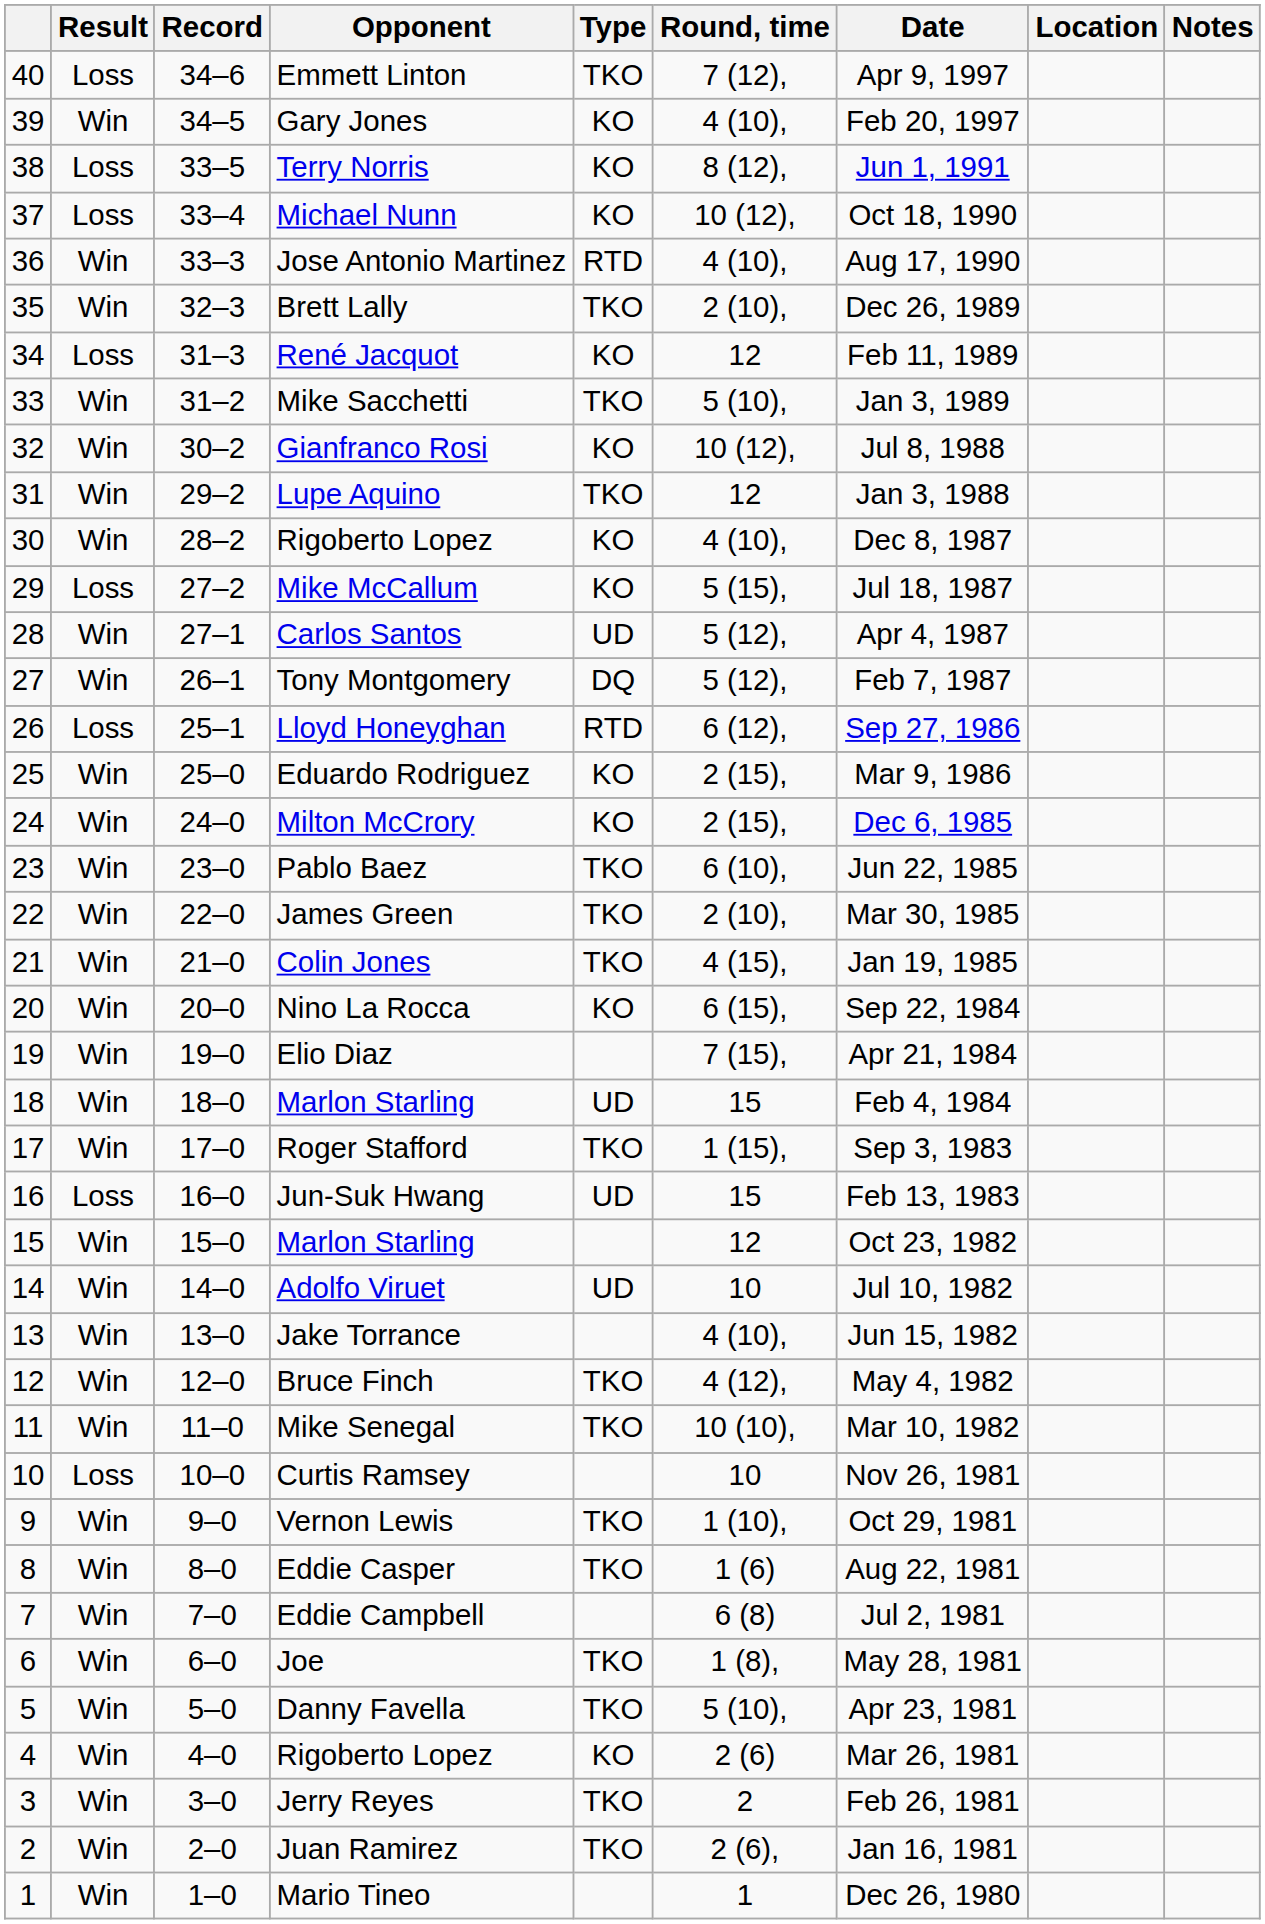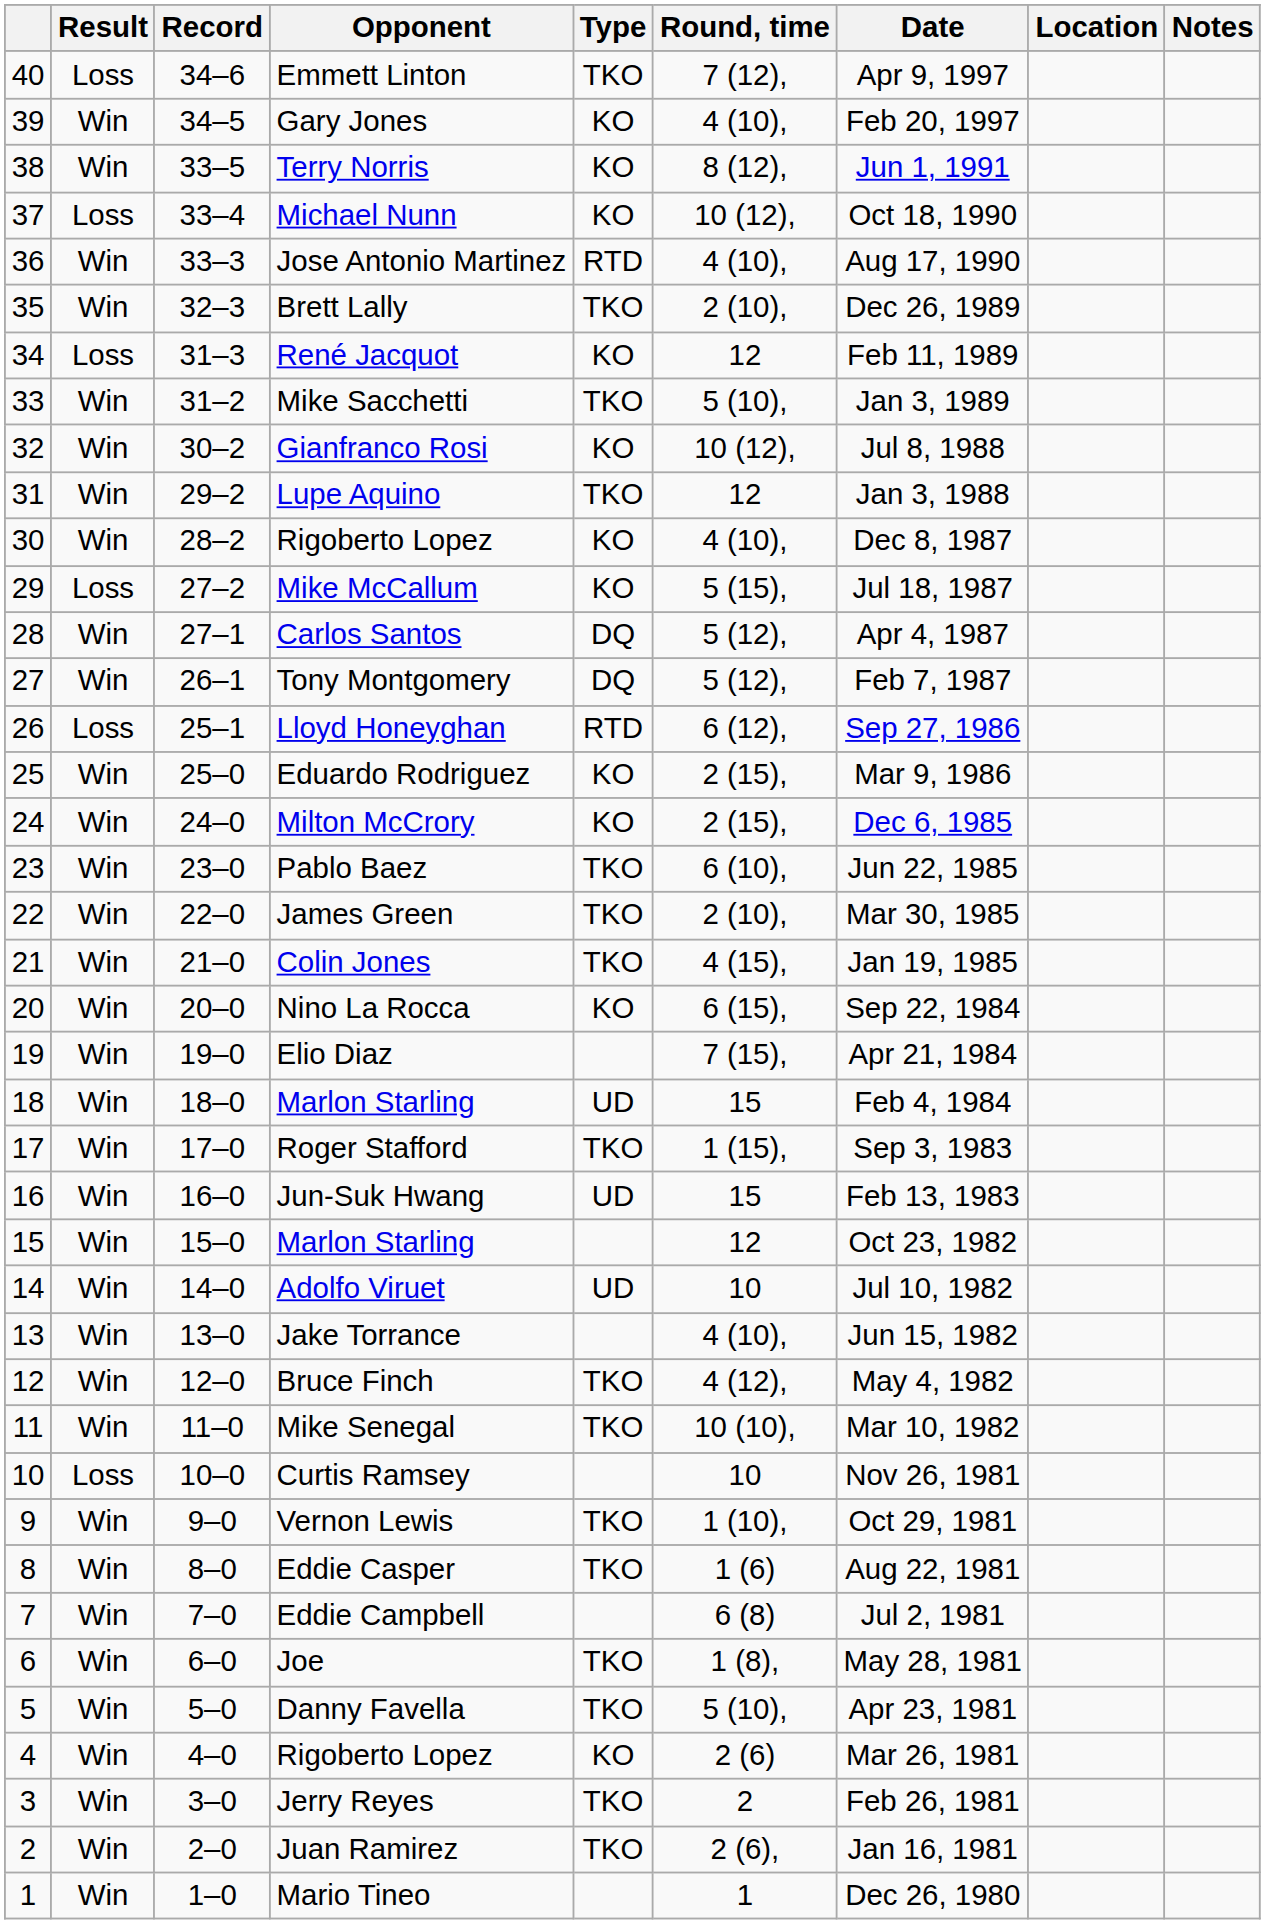Terry Norris | Result: Loss -> Win
Carlos Santos | Type: UD -> DQ
Jun-Suk Hwang | Result: Loss -> Win
